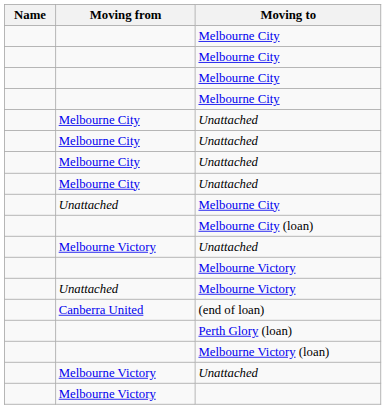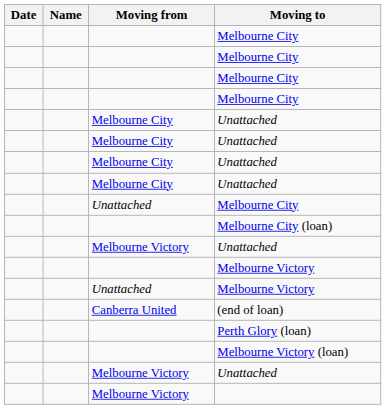+ column: Date
